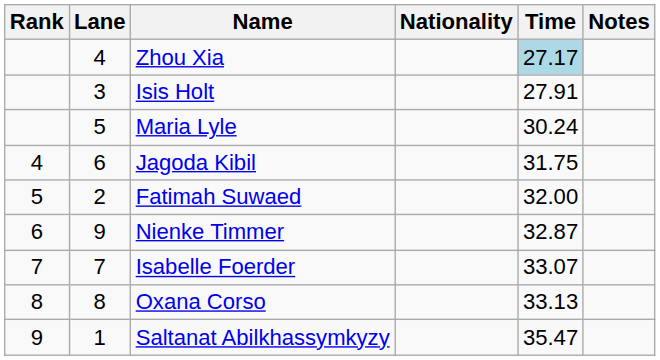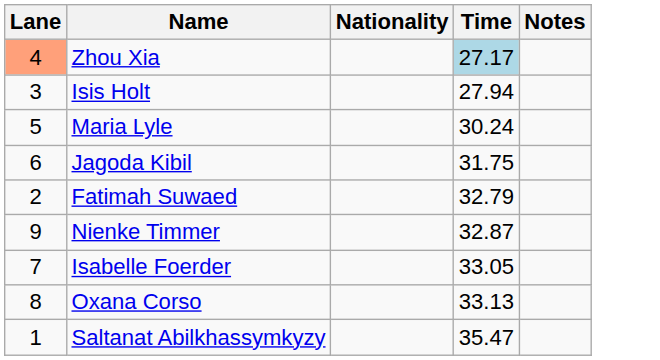- column: Rank | 4 | 5 | 6 | 7 | 8 | 9
Zhou Xia | Lane: no background -> lightsalmon background
Isis Holt | Time: 27.91 -> 27.94
Fatimah Suwaed | Time: 32.00 -> 32.79
Isabelle Foerder | Time: 33.07 -> 33.05
